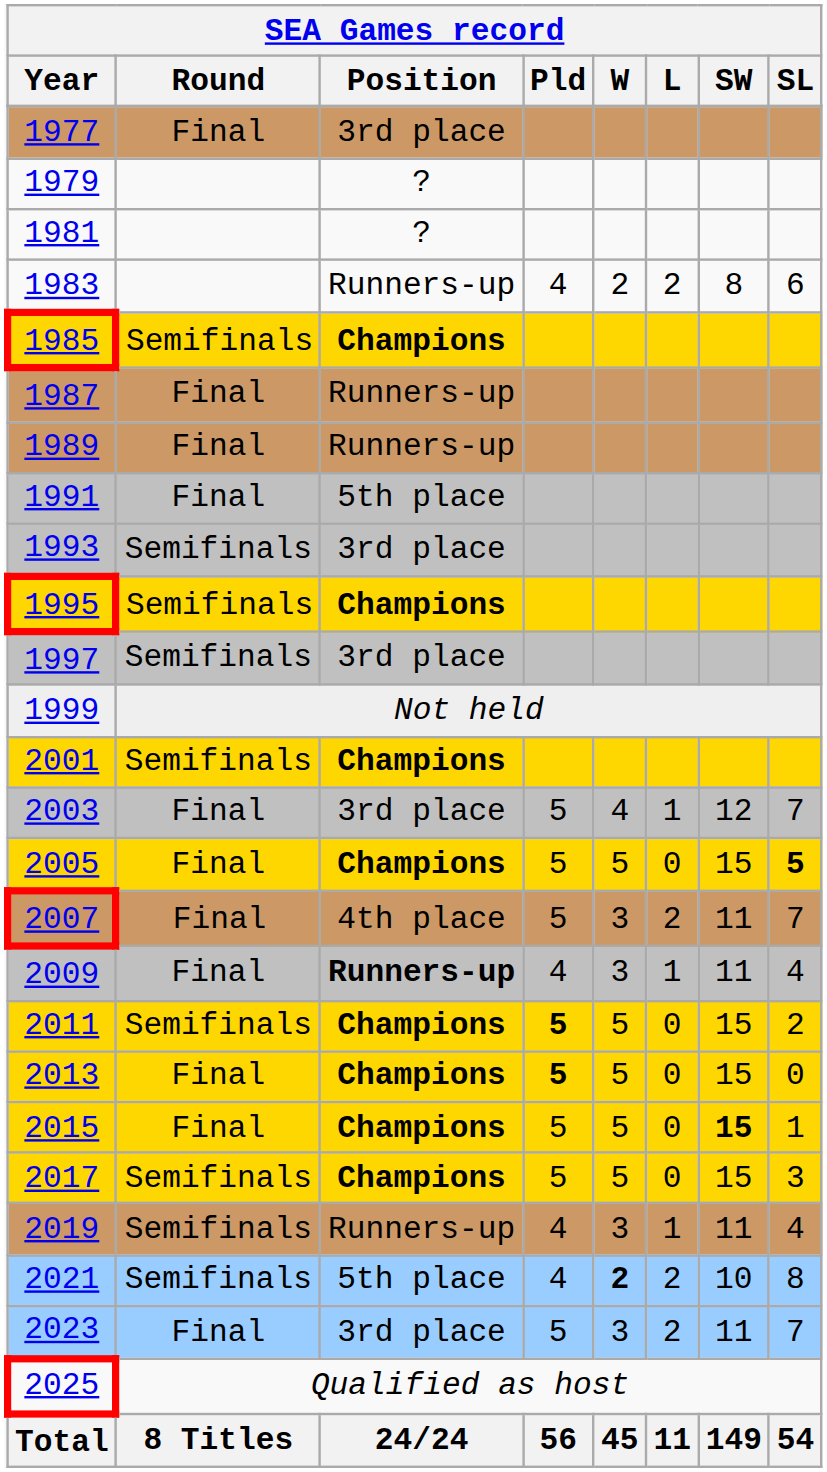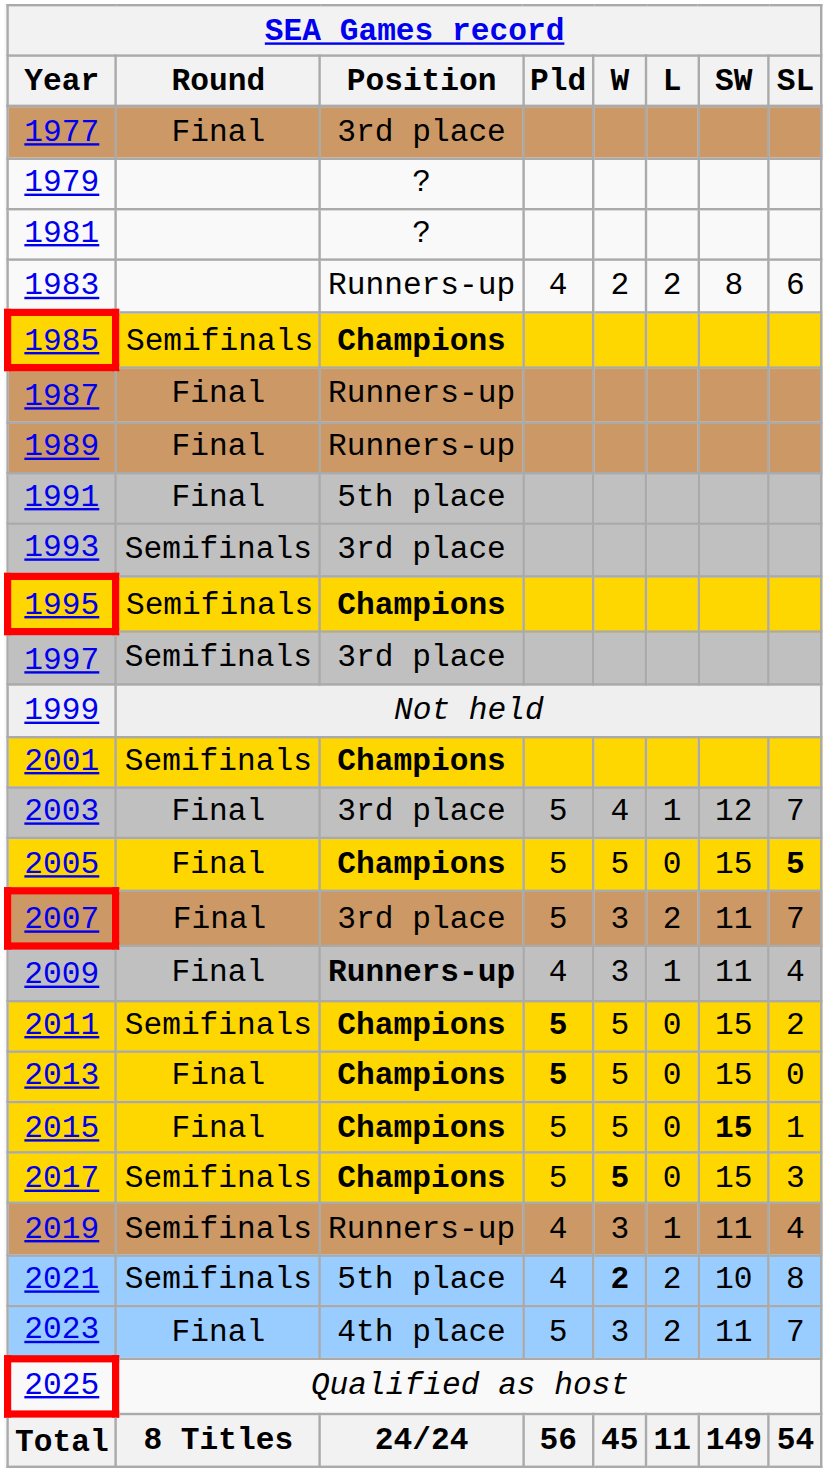2007 | Position: 4th place -> 3rd place
2017 | W: normal -> bold
2023 | Position: 3rd place -> 4th place
